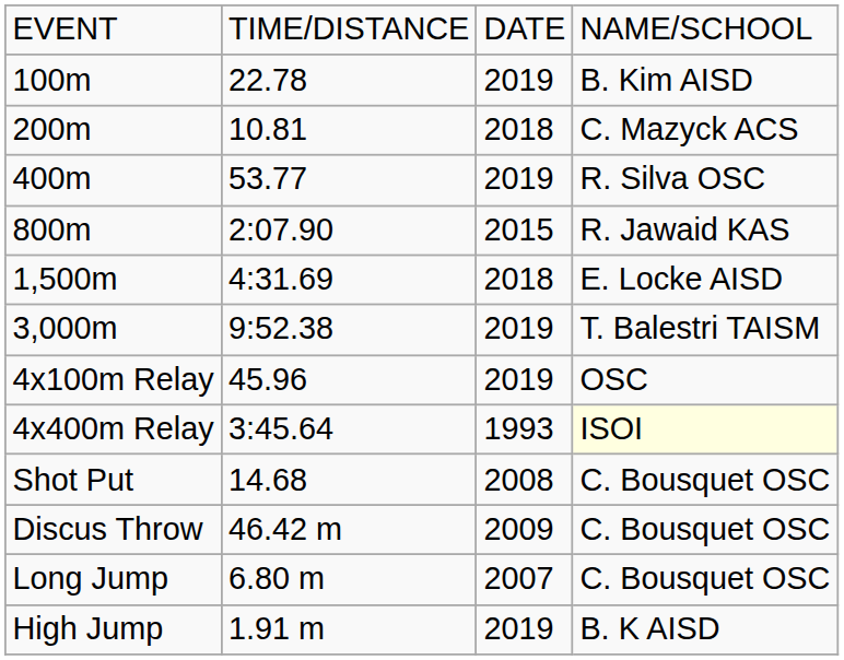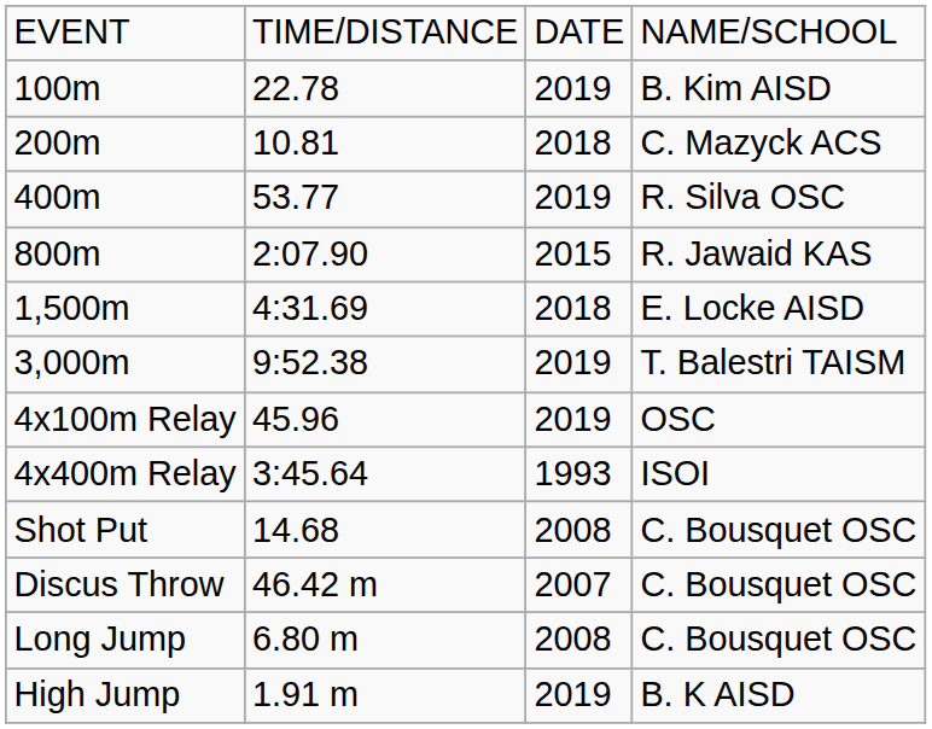4x400m Relay | column 4: lightyellow background -> no background
Discus Throw | column 3: 2009 -> 2007
Long Jump | column 3: 2007 -> 2008
